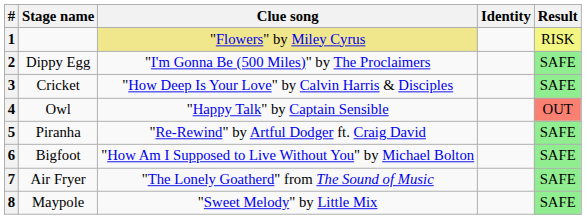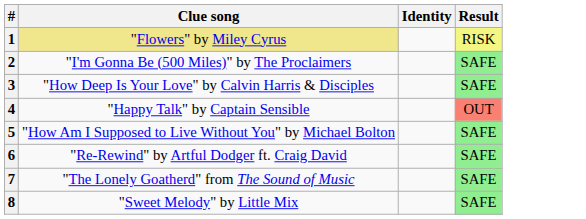- column: Stage name | Dippy Egg | Cricket | Owl | Piranha | Bigfoot | Air Fryer | Maypole
5 | Clue song: "Re-Rewind" by Artful Dodger ft. Craig David -> "How Am I Supposed to Live Without You" by Michael Bolton
6 | Clue song: "How Am I Supposed to Live Without You" by Michael Bolton -> "Re-Rewind" by Artful Dodger ft. Craig David
